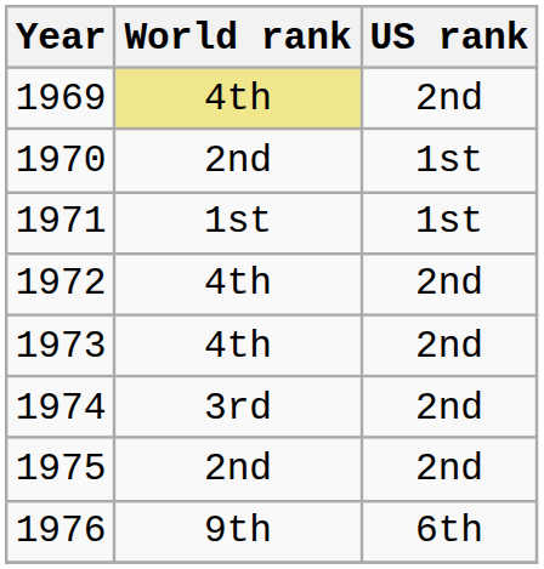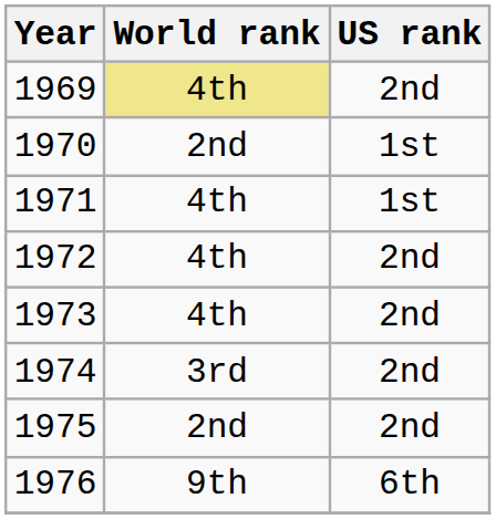1971 | World rank: 1st -> 4th
